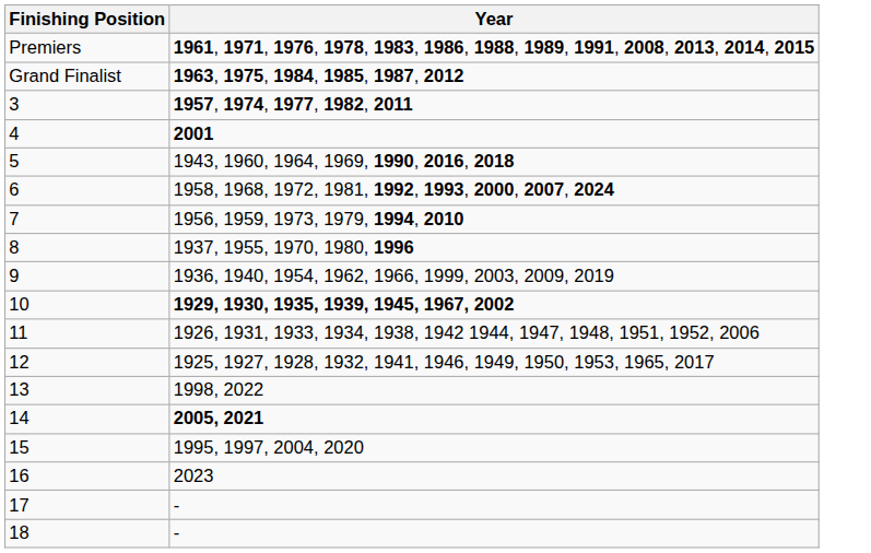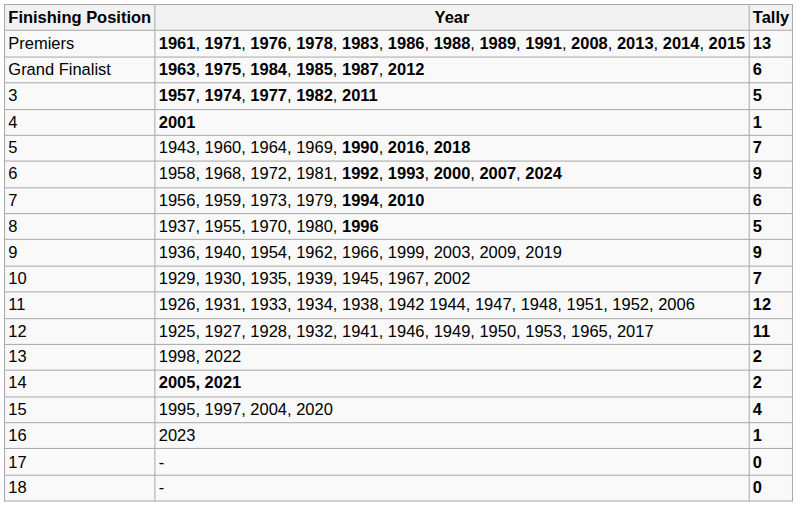+ column: Tally | 13 | 6 | 5 | 1 | 7 | 9 | 6 | 5 | 9 | 7 | 12 | 11 | 2 | 2 | 4 | 1 | 0 | 0
10 | Year: bold -> normal
